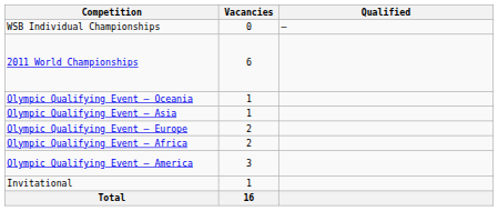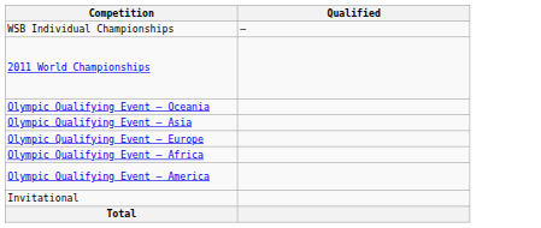- column: Vacancies | 0 | 6 | 1 | 1 | 2 | 2 | 3 | 1 | 16
